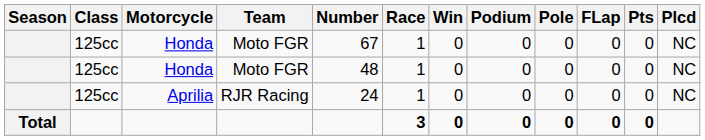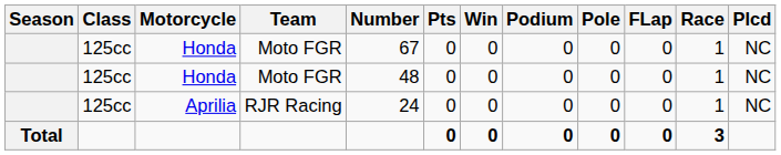columns swapped: Race <-> Pts
